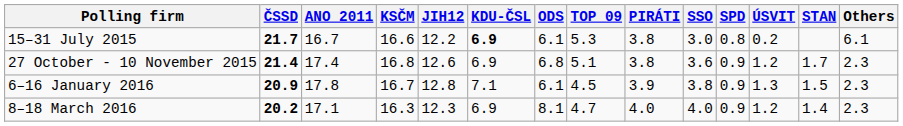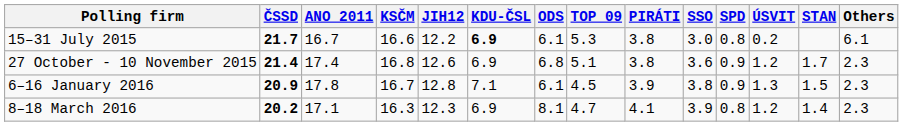8–18 March 2016 | PIRÁTI: 4.0 -> 4.1
8–18 March 2016 | SSO: 4.0 -> 3.9
8–18 March 2016 | SPD: 0.9 -> 0.8
